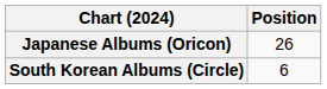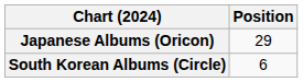Japanese Albums (Oricon) | Position: 26 -> 29
